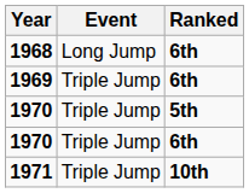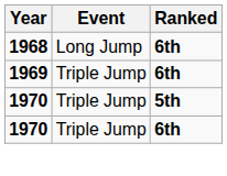- row: 1971 | Triple Jump | 10th
